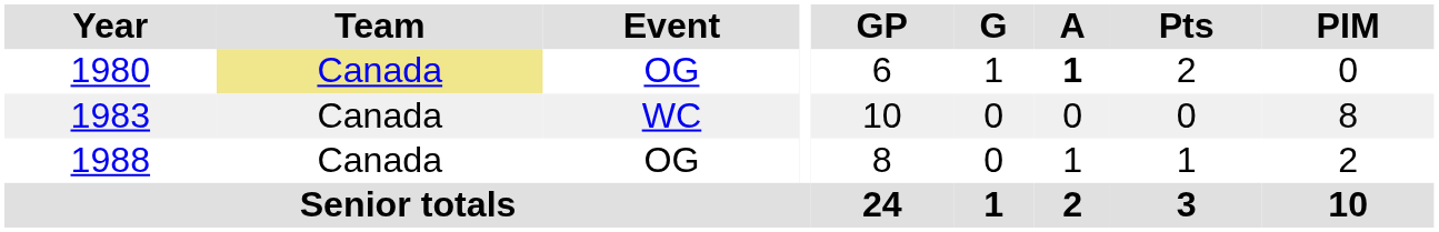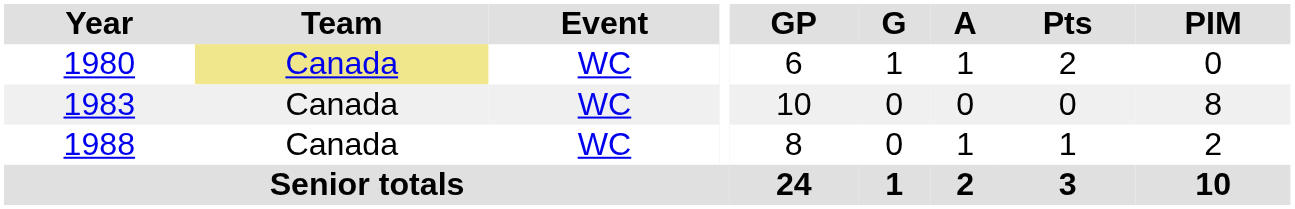1980 | Event: OG -> WC
1980 | A: bold -> normal
1988 | Event: OG -> WC
